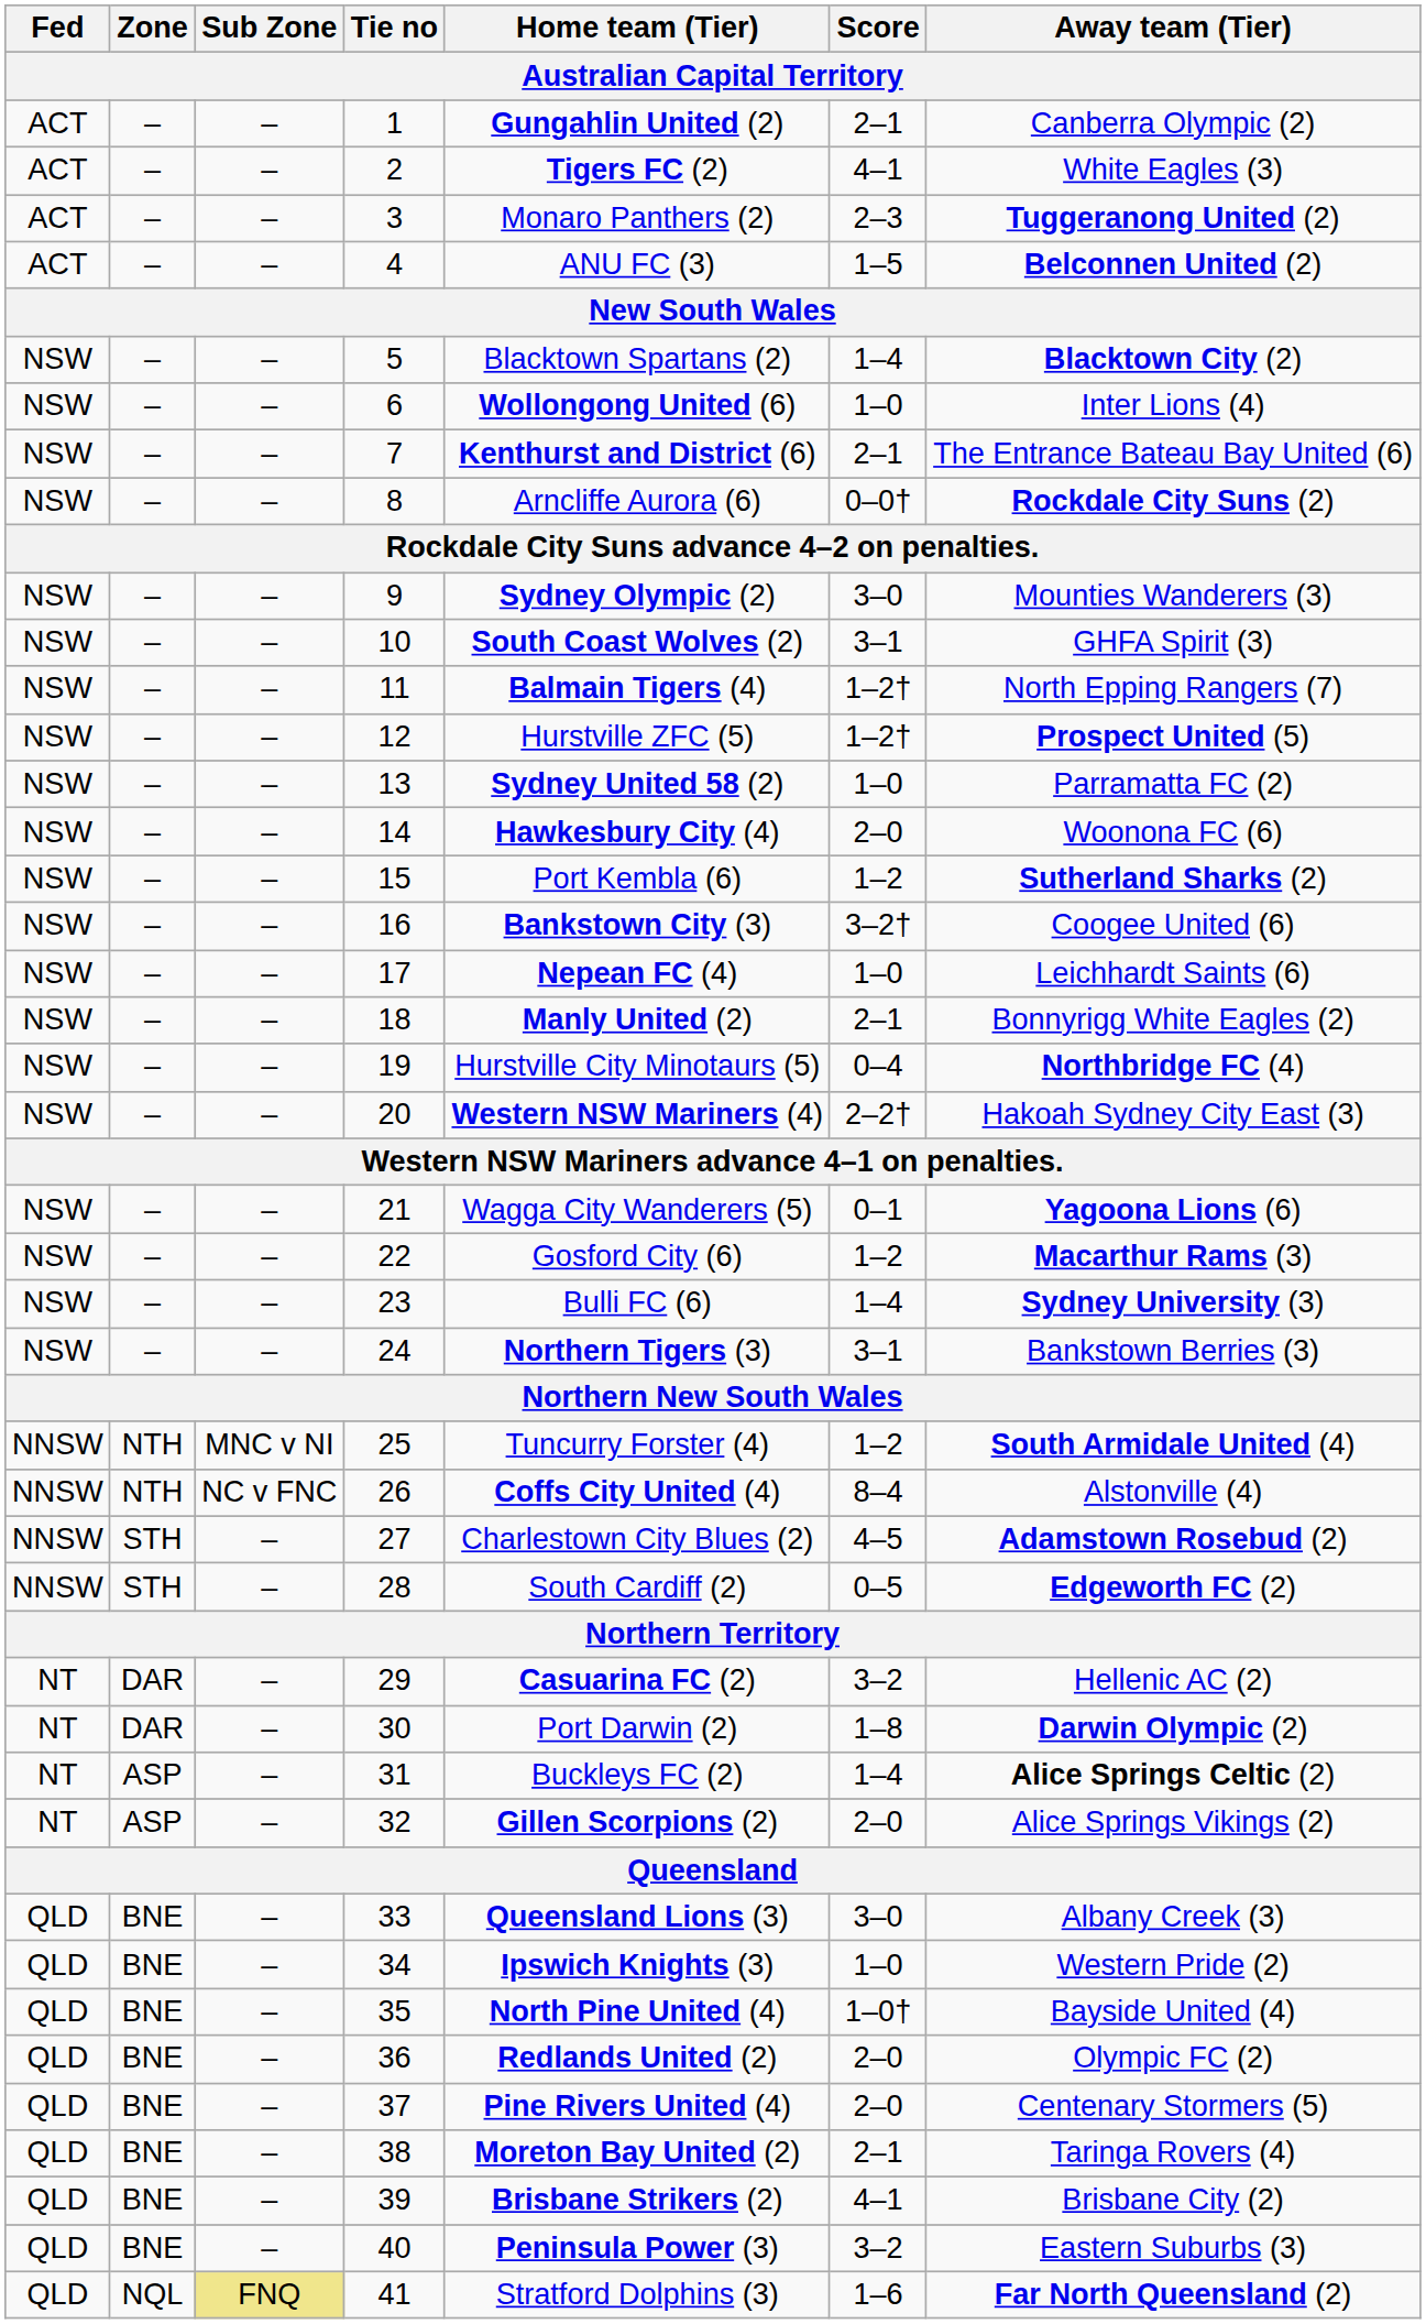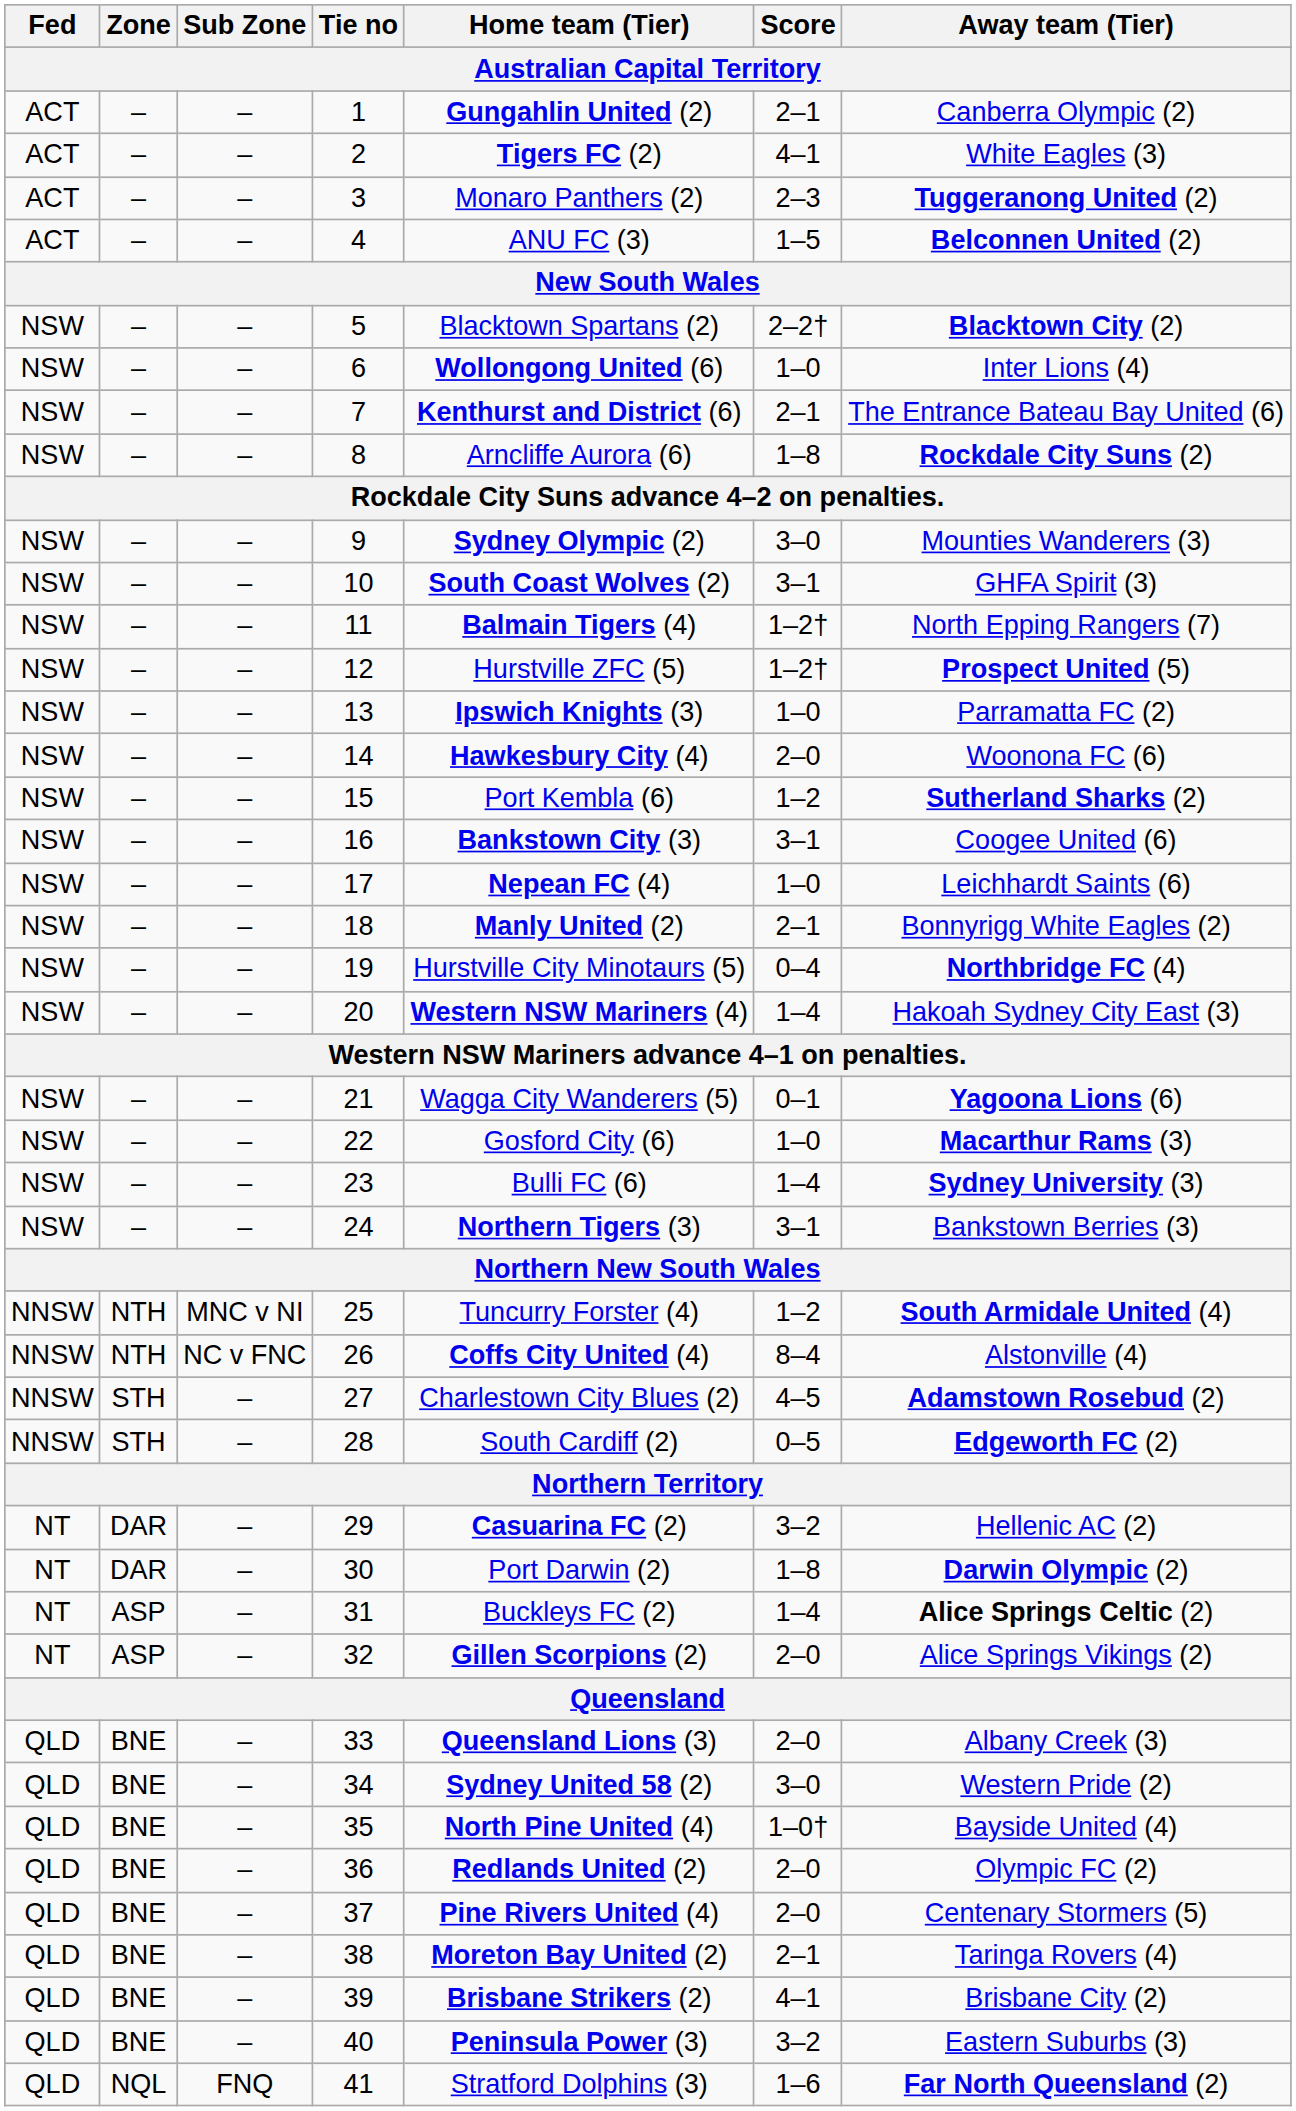5 | Score: 1–4 -> 2–2†
8 | Score: 0–0† -> 1–8
13 | Home team (Tier): Sydney United 58 (2) -> Ipswich Knights (3)
16 | Score: 3–2† -> 3–1
20 | Score: 2–2† -> 1–4
22 | Score: 1–2 -> 1–0
33 | Score: 3–0 -> 2–0
34 | Home team (Tier): Ipswich Knights (3) -> Sydney United 58 (2)
34 | Score: 1–0 -> 3–0
41 | Sub Zone: khaki background -> no background
